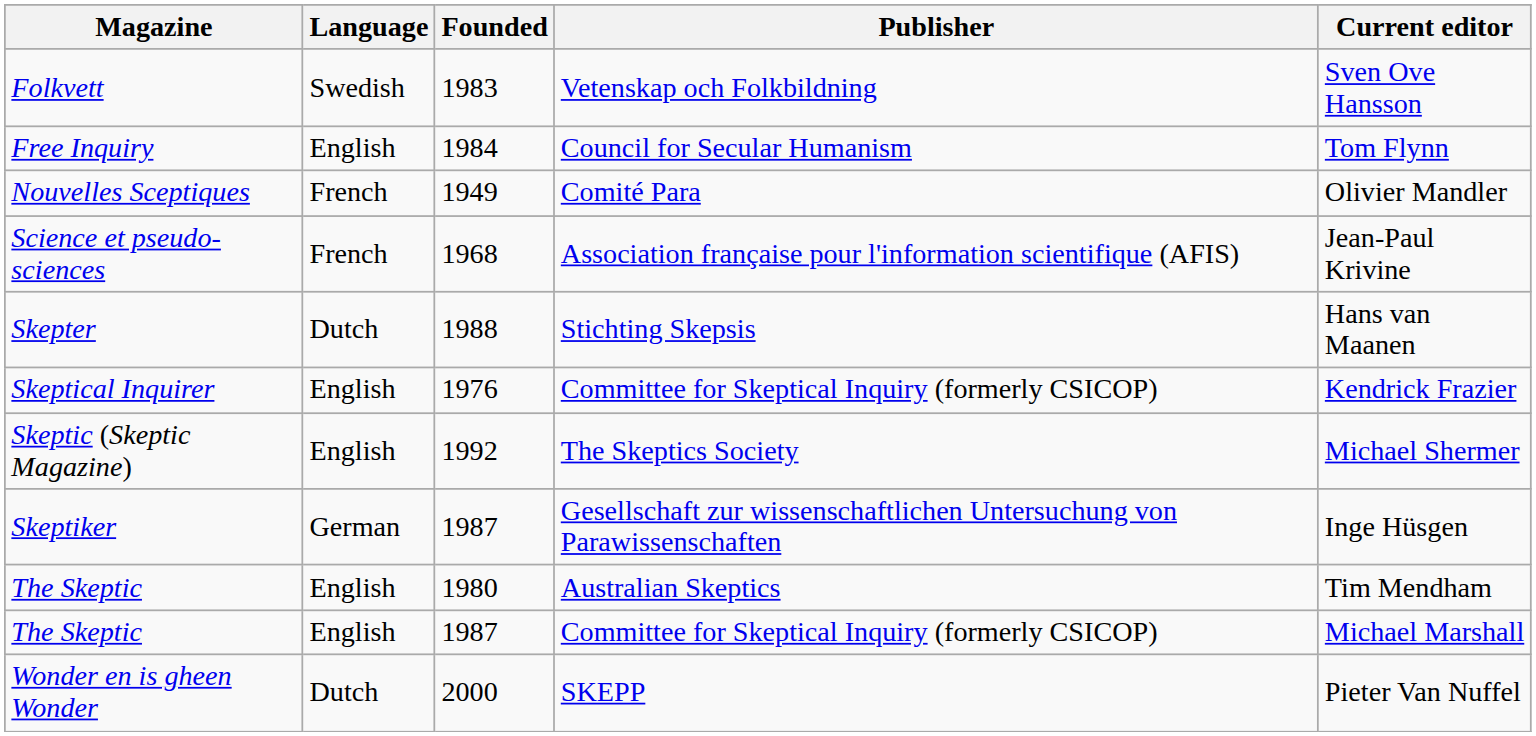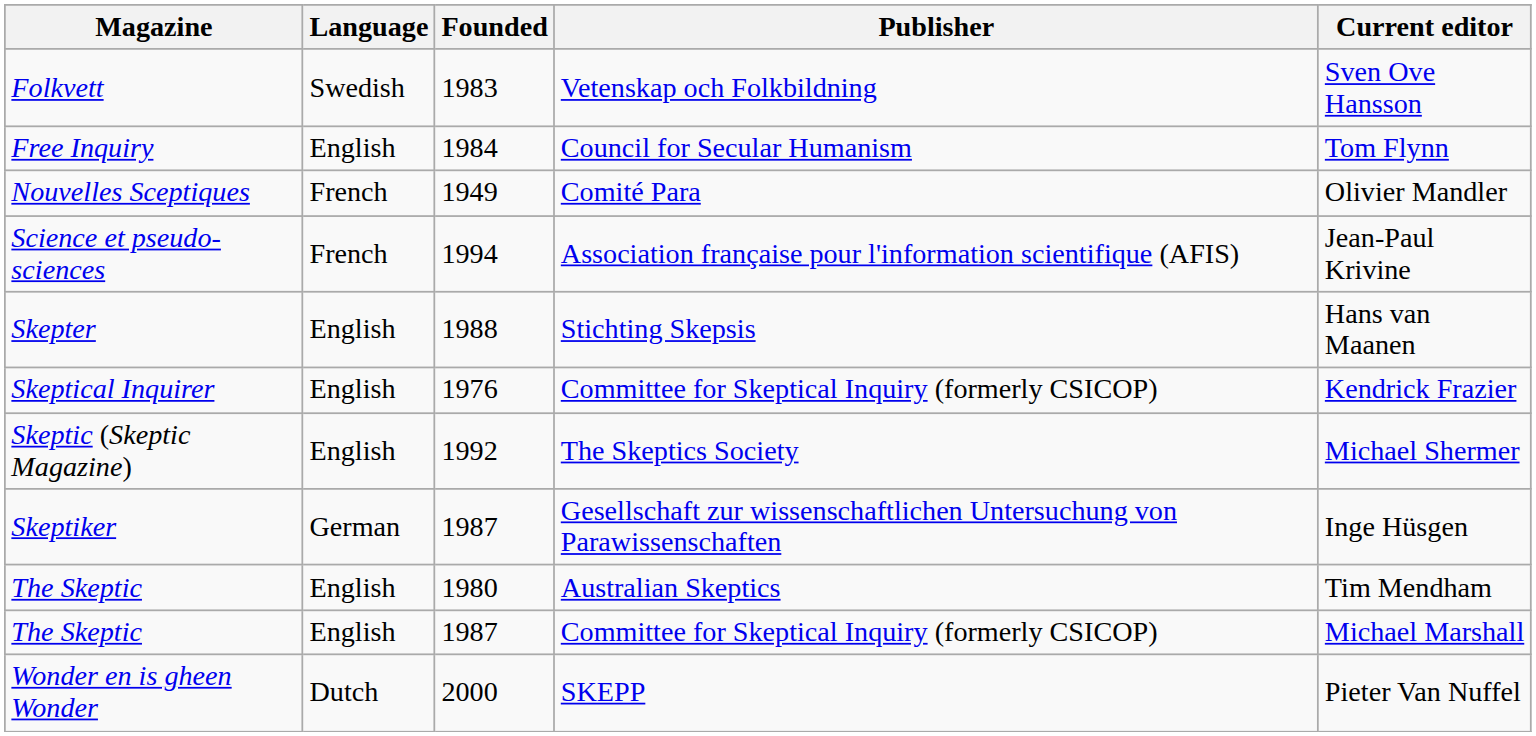Science et pseudo-sciences | Founded: 1968 -> 1994
Skepter | Language: Dutch -> English
